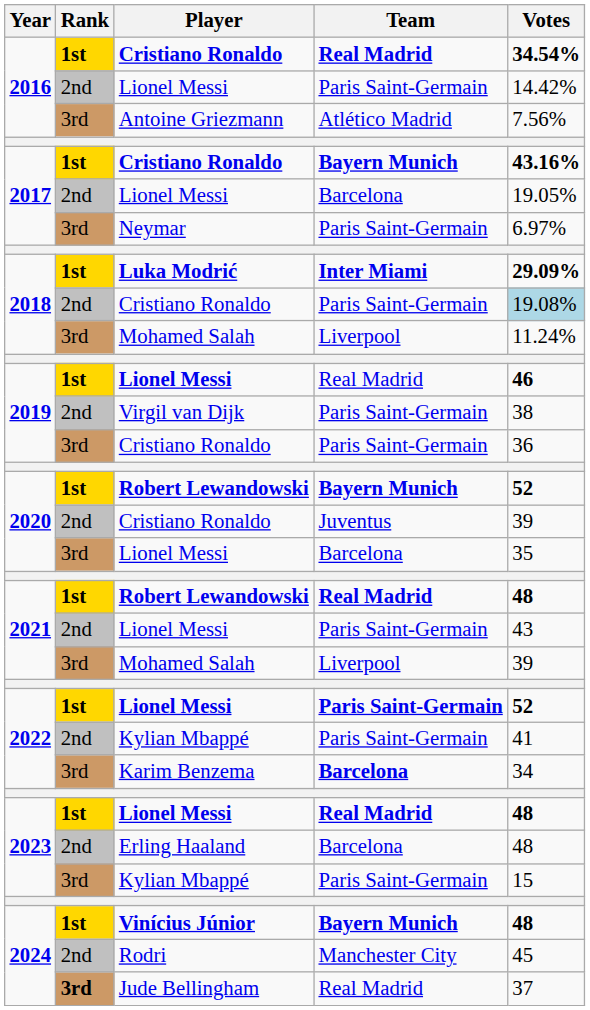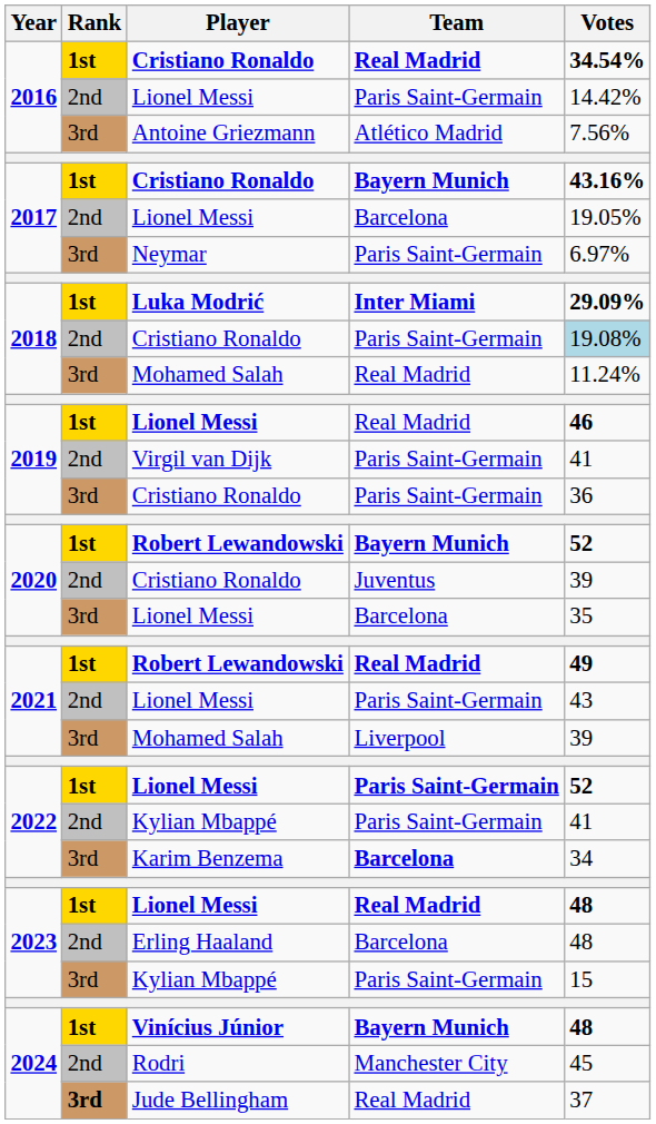2018 / Mohamed Salah | Team: Liverpool -> Real Madrid
Virgil van Dijk | Votes: 38 -> 41
2021 / Robert Lewandowski | Votes: 48 -> 49
